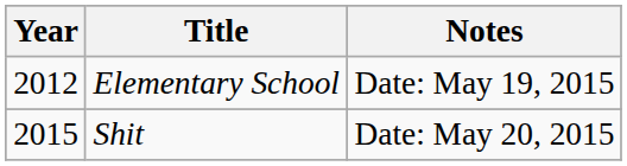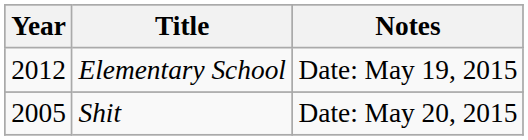Shit | Year: 2015 -> 2005
